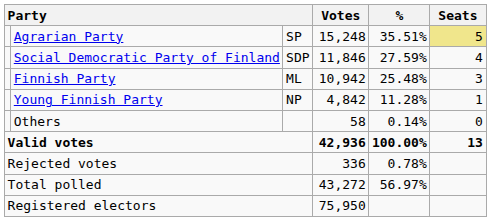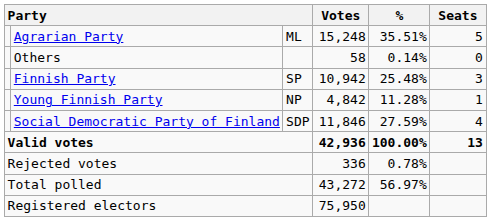Agrarian Party | column 3: SP -> ML
Agrarian Party | Seats: khaki background -> no background
rows swapped: Social Democratic Party of Finland <-> Others
Finnish Party | column 3: ML -> SP
